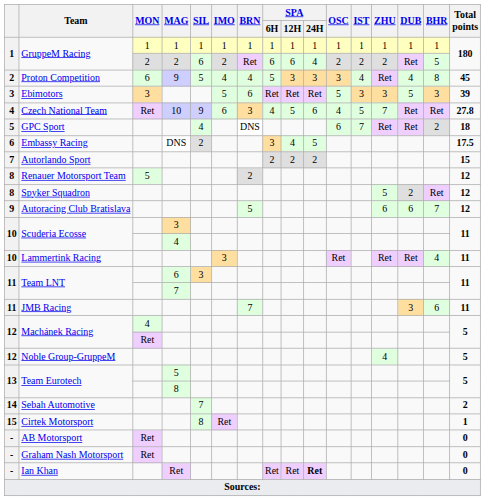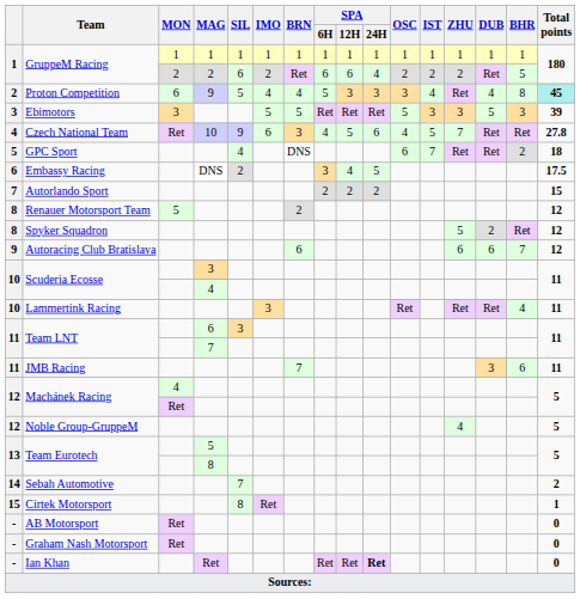Proton Competition | Total points: no background -> paleturquoise background
Ebimotors | BRN: 6 -> 5
Autoracing Club Bratislava | BRN: 5 -> 6
